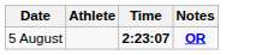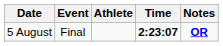+ column: Event | Final
